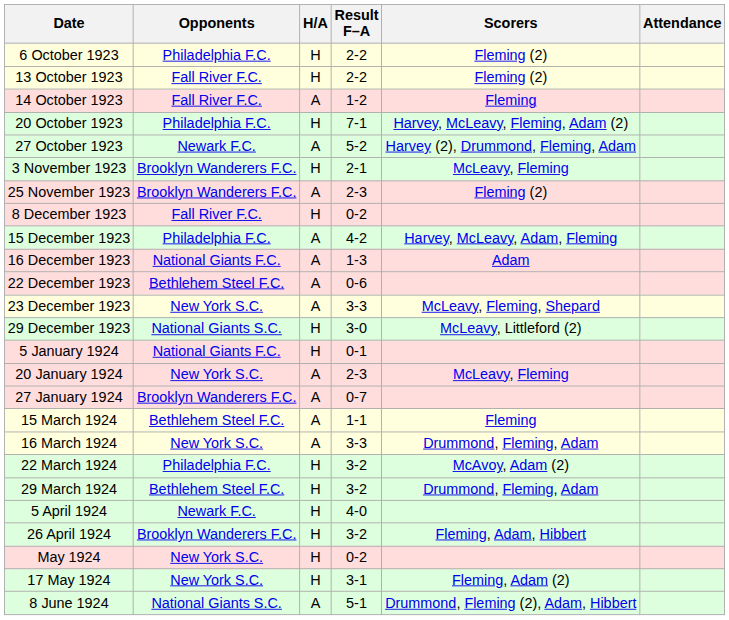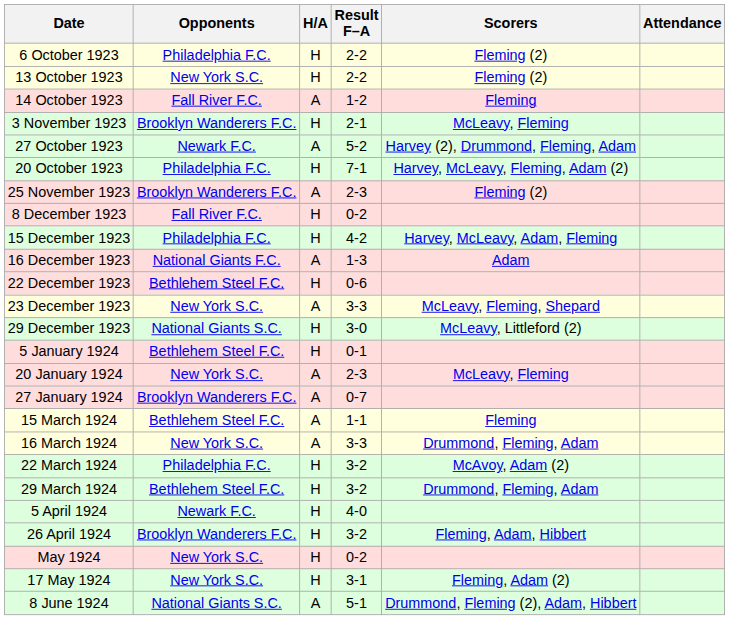13 October 1923 | Opponents: Fall River F.C. -> New York S.C.
rows swapped: 20 October 1923 <-> 3 November 1923
15 December 1923 | H/A: A -> H
22 December 1923 | H/A: A -> H
5 January 1924 | Opponents: National Giants F.C. -> Bethlehem Steel F.C.
